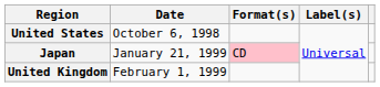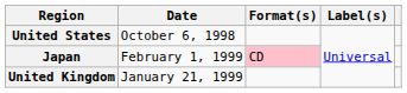Japan | Date: January 21, 1999 -> February 1, 1999
United Kingdom | Date: February 1, 1999 -> January 21, 1999
